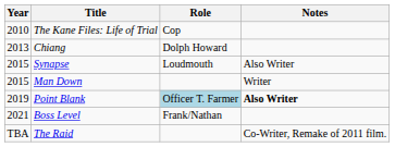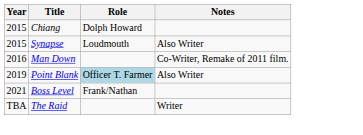- row: 2010 | The Kane Files: Life of Trial | Cop
Chiang | Year: 2013 -> 2015
Man Down | Year: 2015 -> 2016
Man Down | Notes: Writer -> Co-Writer, Remake of 2011 film.
Point Blank | Notes: bold -> normal
The Raid | Notes: Co-Writer, Remake of 2011 film. -> Writer
